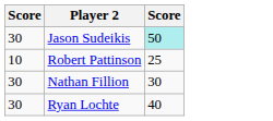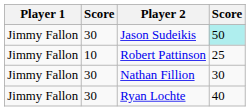+ column: Player 1 | Jimmy Fallon | Jimmy Fallon | Jimmy Fallon | Jimmy Fallon
